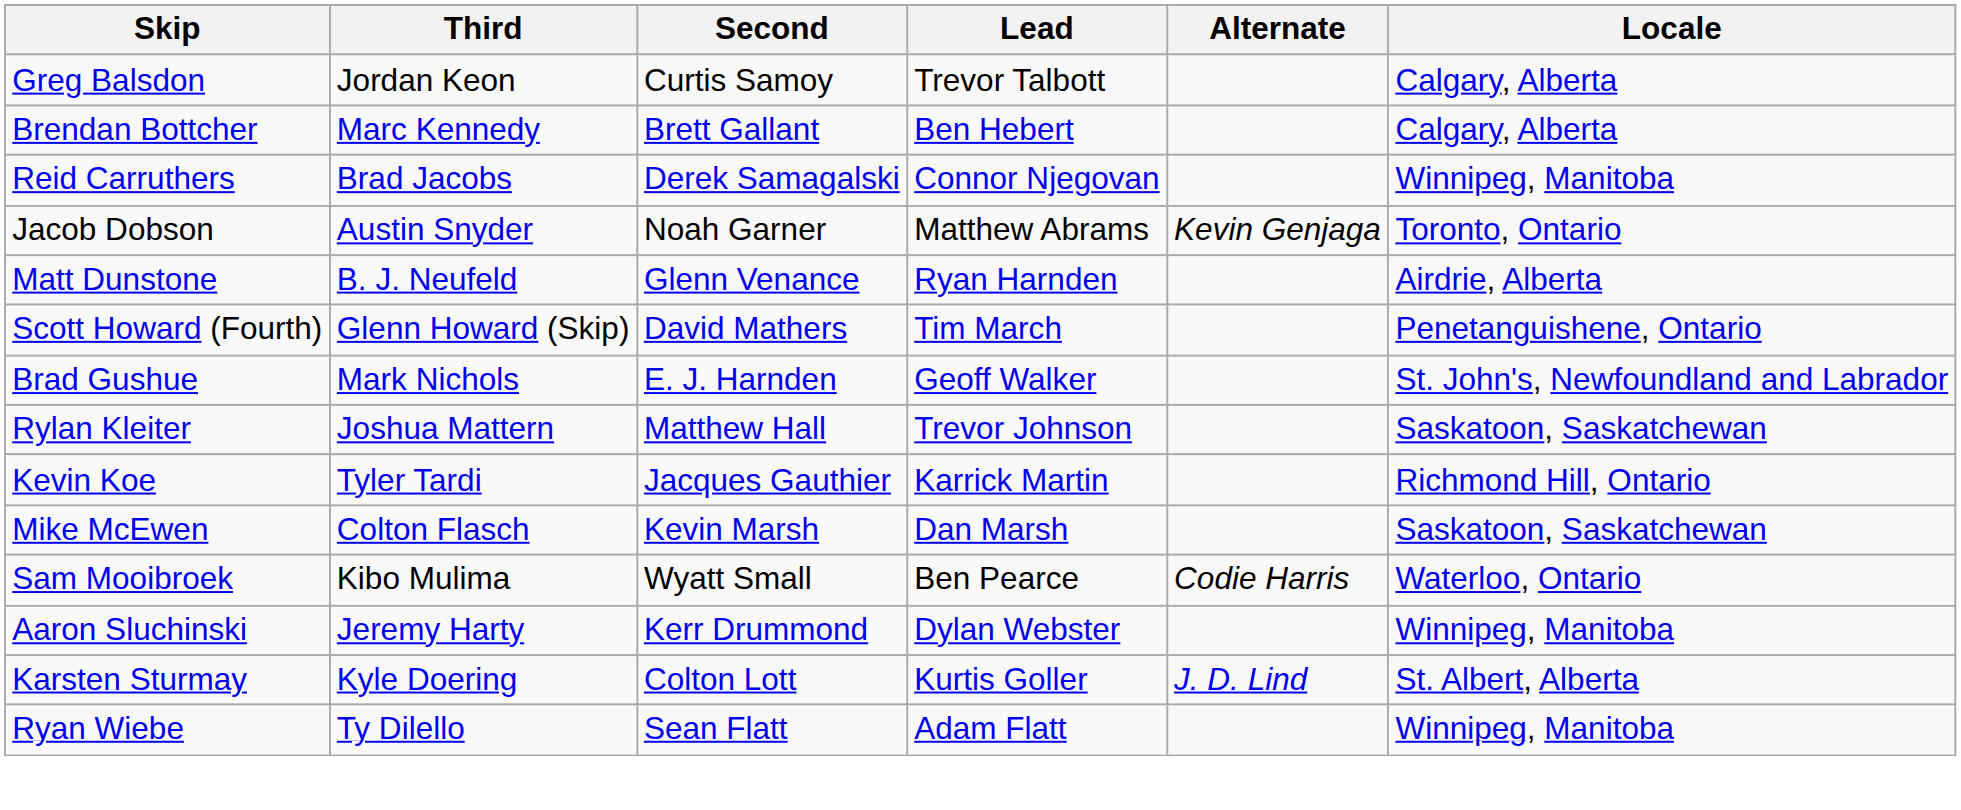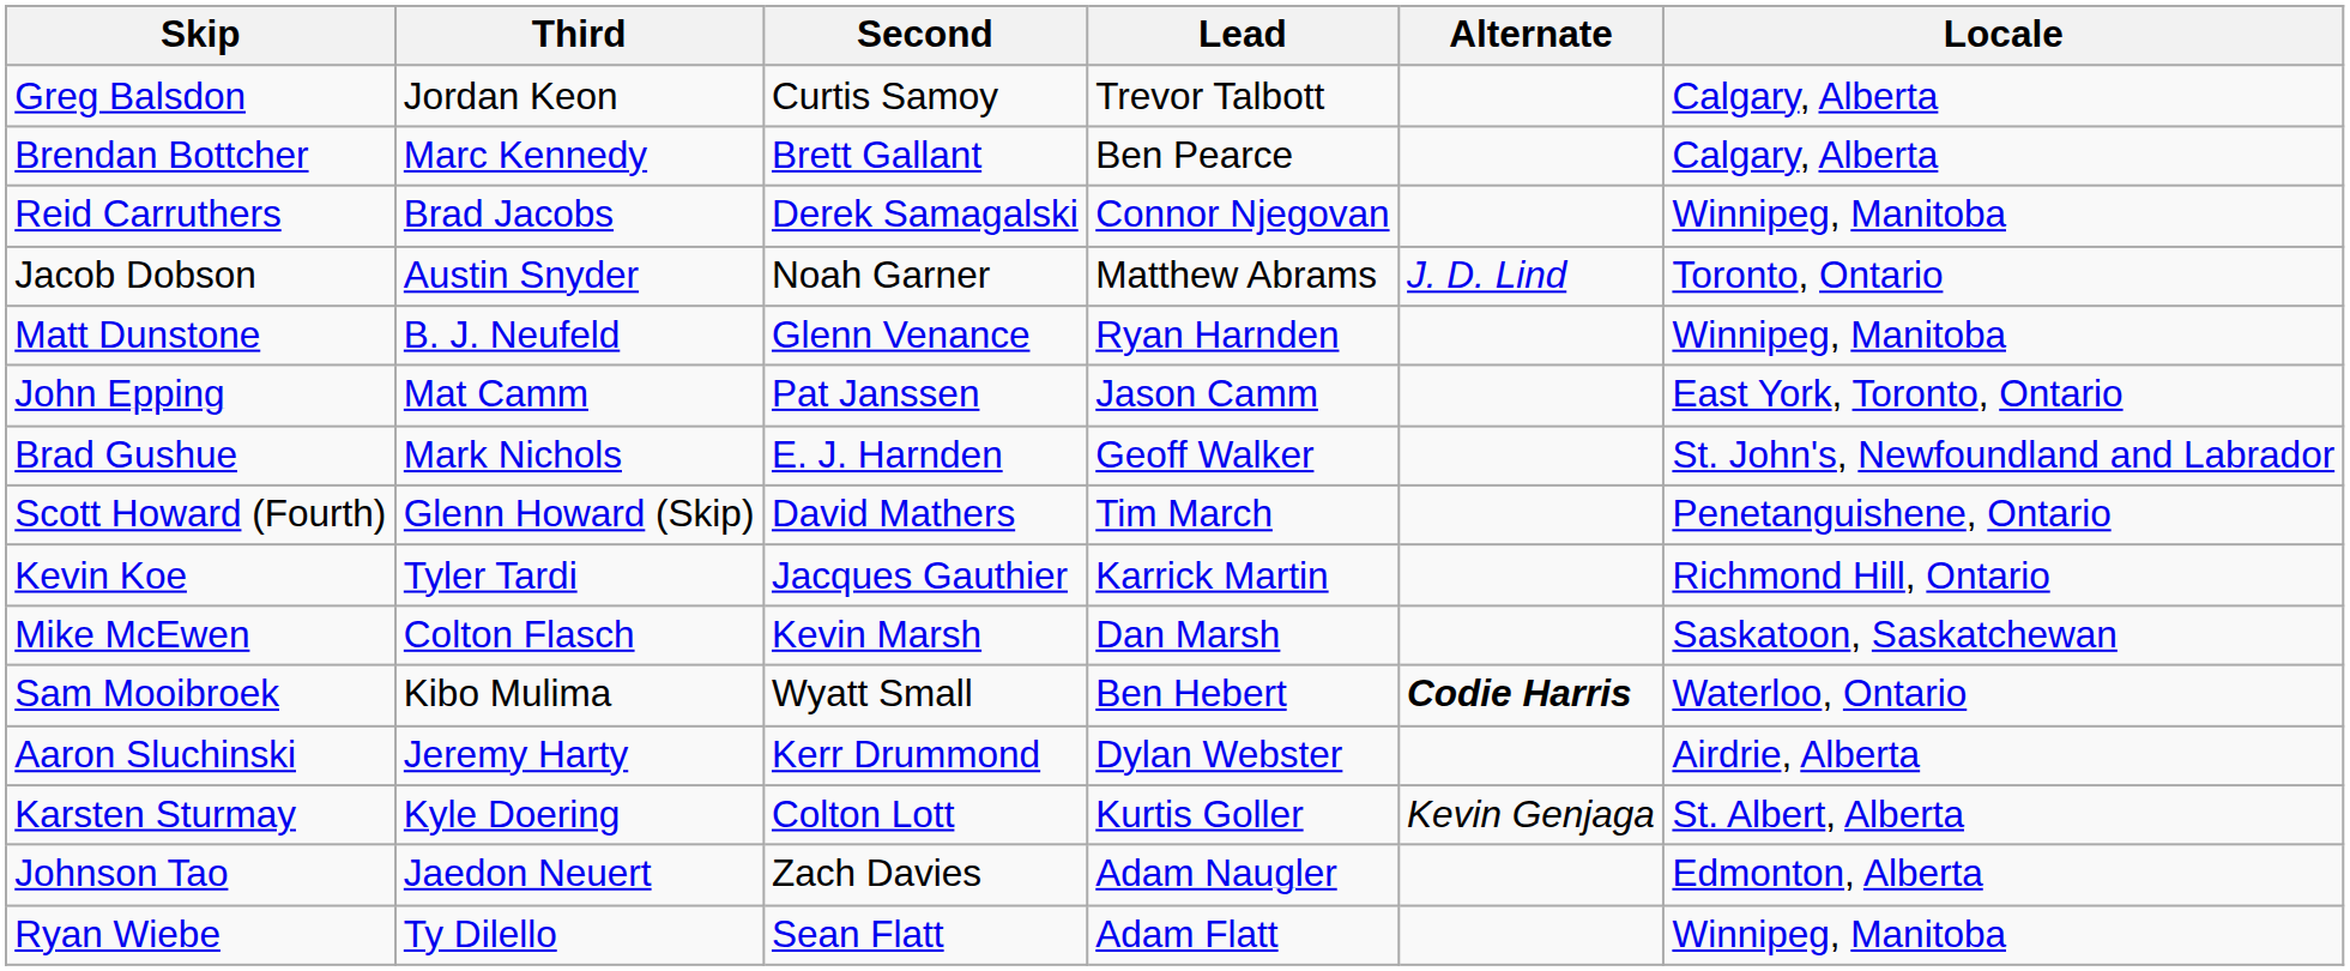Brendan Bottcher | Lead: Ben Hebert -> Ben Pearce
Jacob Dobson | Alternate: Kevin Genjaga -> J. D. Lind
Matt Dunstone | Locale: Airdrie, Alberta -> Winnipeg, Manitoba
+ row: John Epping | Mat Camm | Pat Janssen | Jason Camm | East York, Toronto, Ontario
rows swapped: Brad Gushue <-> Scott Howard (Fourth)
- row: Rylan Kleiter | Joshua Mattern | Matthew Hall | Trevor Johnson | Saskatoon, Saskatchewan
Sam Mooibroek | Lead: Ben Pearce -> Ben Hebert
Sam Mooibroek | Alternate: normal -> bold
Aaron Sluchinski | Locale: Winnipeg, Manitoba -> Airdrie, Alberta
Karsten Sturmay | Alternate: J. D. Lind -> Kevin Genjaga
+ row: Johnson Tao | Jaedon Neuert | Zach Davies | Adam Naugler | Edmonton, Alberta
